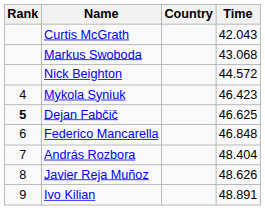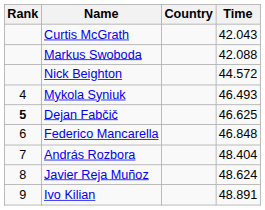Markus Swoboda | Time: 43.068 -> 42.088
Mykola Syniuk | Time: 46.423 -> 46.493
Javier Reja Muñoz | Time: 48.626 -> 48.624
